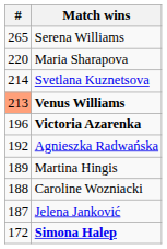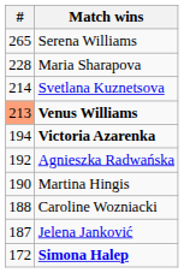Maria Sharapova | #: 220 -> 228
Victoria Azarenka | #: 196 -> 194
Martina Hingis | #: 189 -> 190
